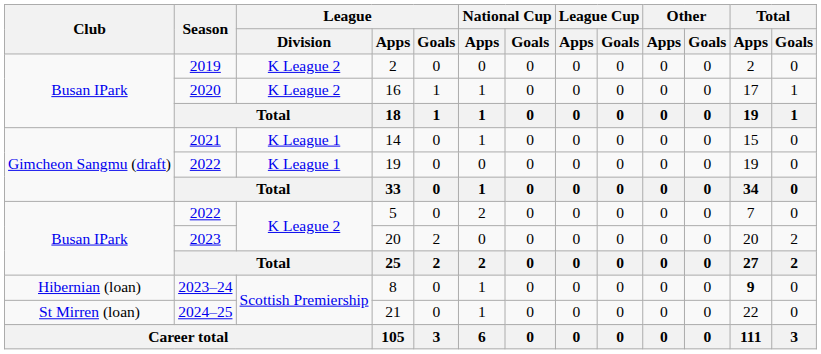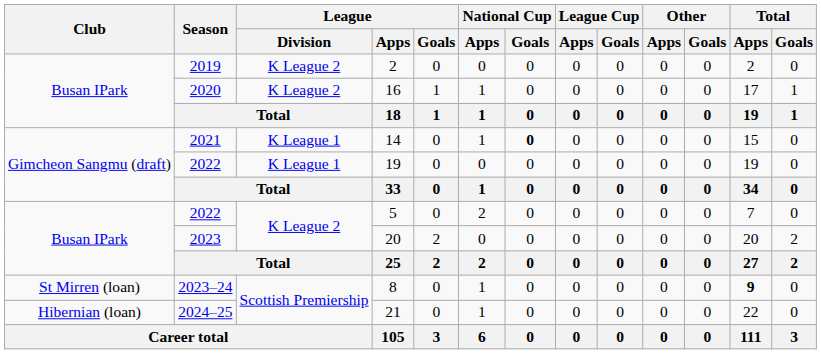14 | National Cup / Goals: normal -> bold
8 | Club: Hibernian (loan) -> St Mirren (loan)
21 | Club: St Mirren (loan) -> Hibernian (loan)
